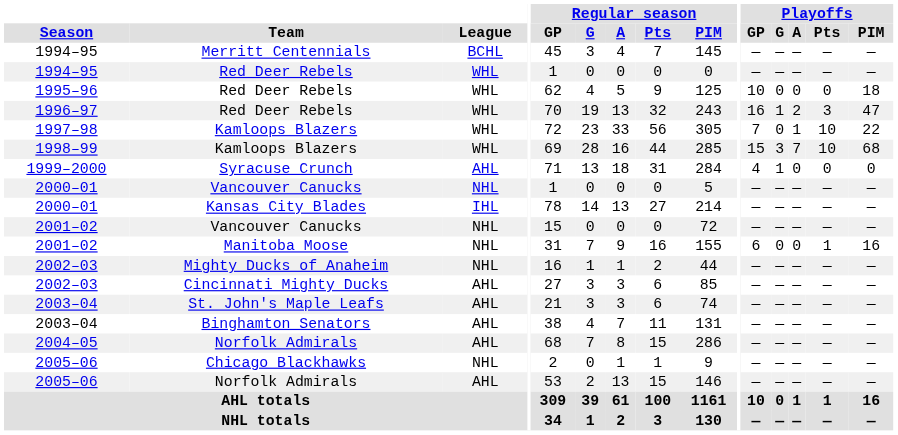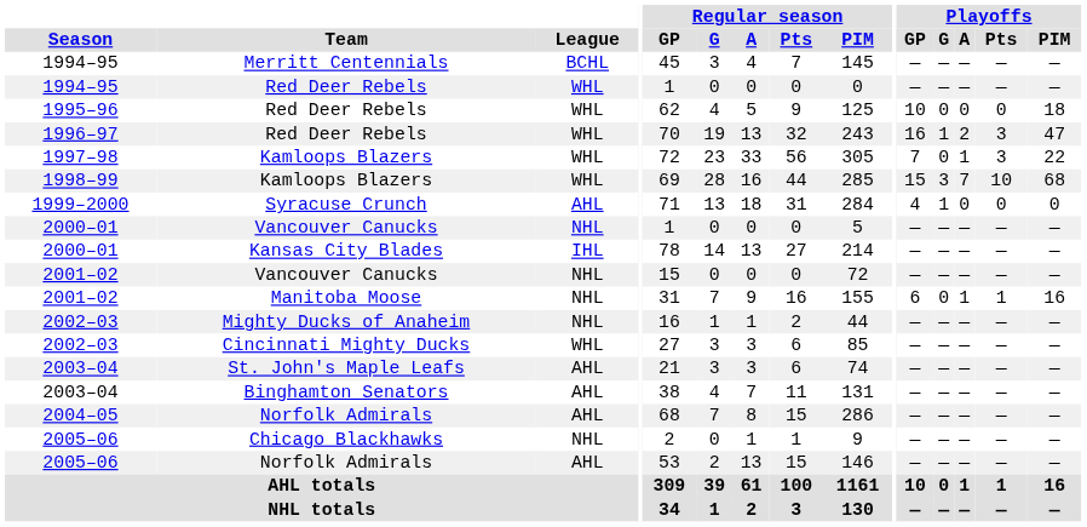1997–98 / Kamloops Blazers | Playoffs / Pts: 10 -> 3
Manitoba Moose | Playoffs / A: 0 -> 1
Cincinnati Mighty Ducks | League: AHL -> WHL
